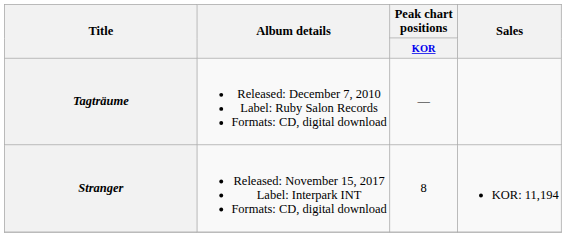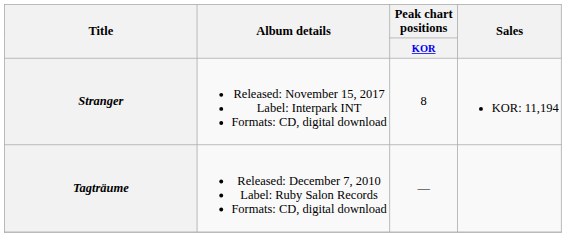rows swapped: Tagträume <-> Stranger
